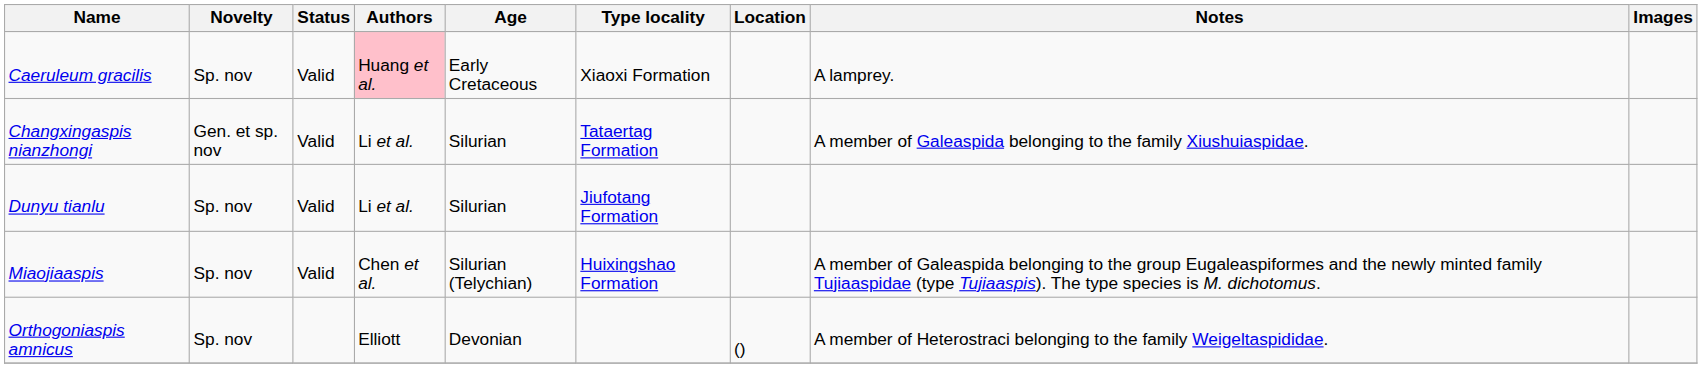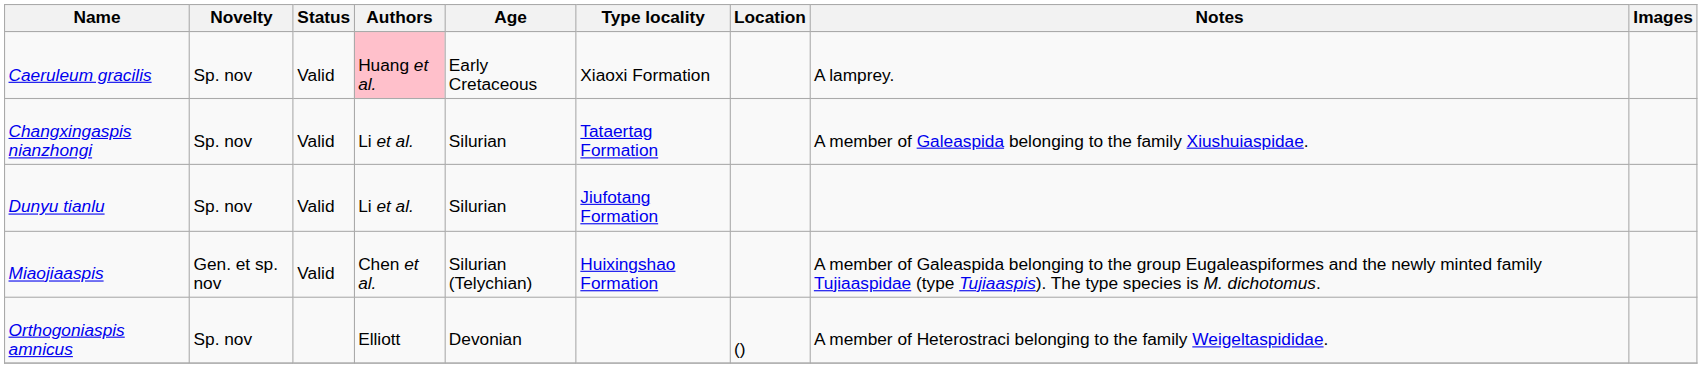Changxingaspis nianzhongi | Novelty: Gen. et sp. nov -> Sp. nov
Miaojiaaspis | Novelty: Sp. nov -> Gen. et sp. nov
